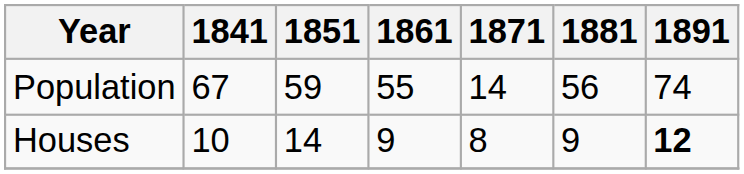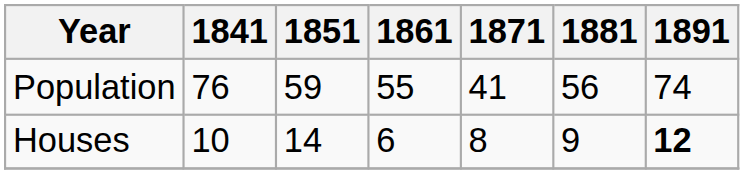Population | 1841: 67 -> 76
Population | 1871: 14 -> 41
Houses | 1861: 9 -> 6
